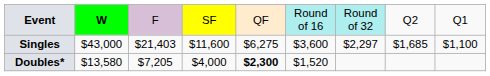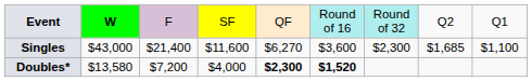Singles | column 3: $21,403 -> $21,400
Singles | column 5: $6,275 -> $6,270
Singles | column 7: $2,297 -> $2,300
Doubles* | column 3: $7,205 -> $7,200
Doubles* | column 6: normal -> bold
